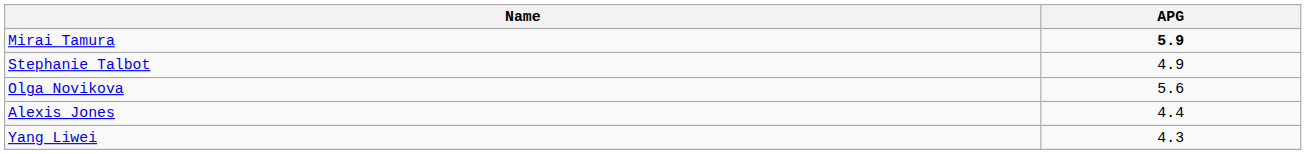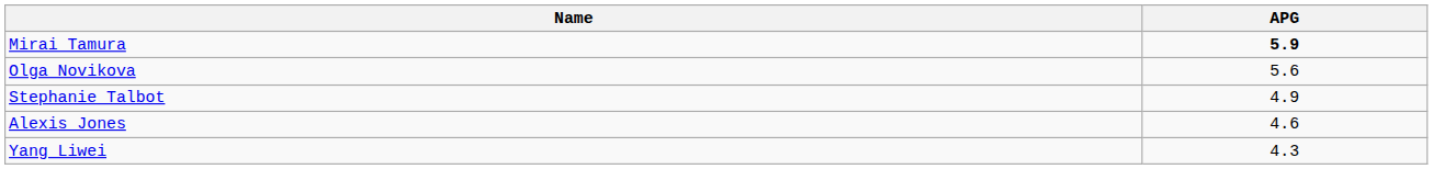rows swapped: Stephanie Talbot <-> Olga Novikova
Alexis Jones | APG: 4.4 -> 4.6
